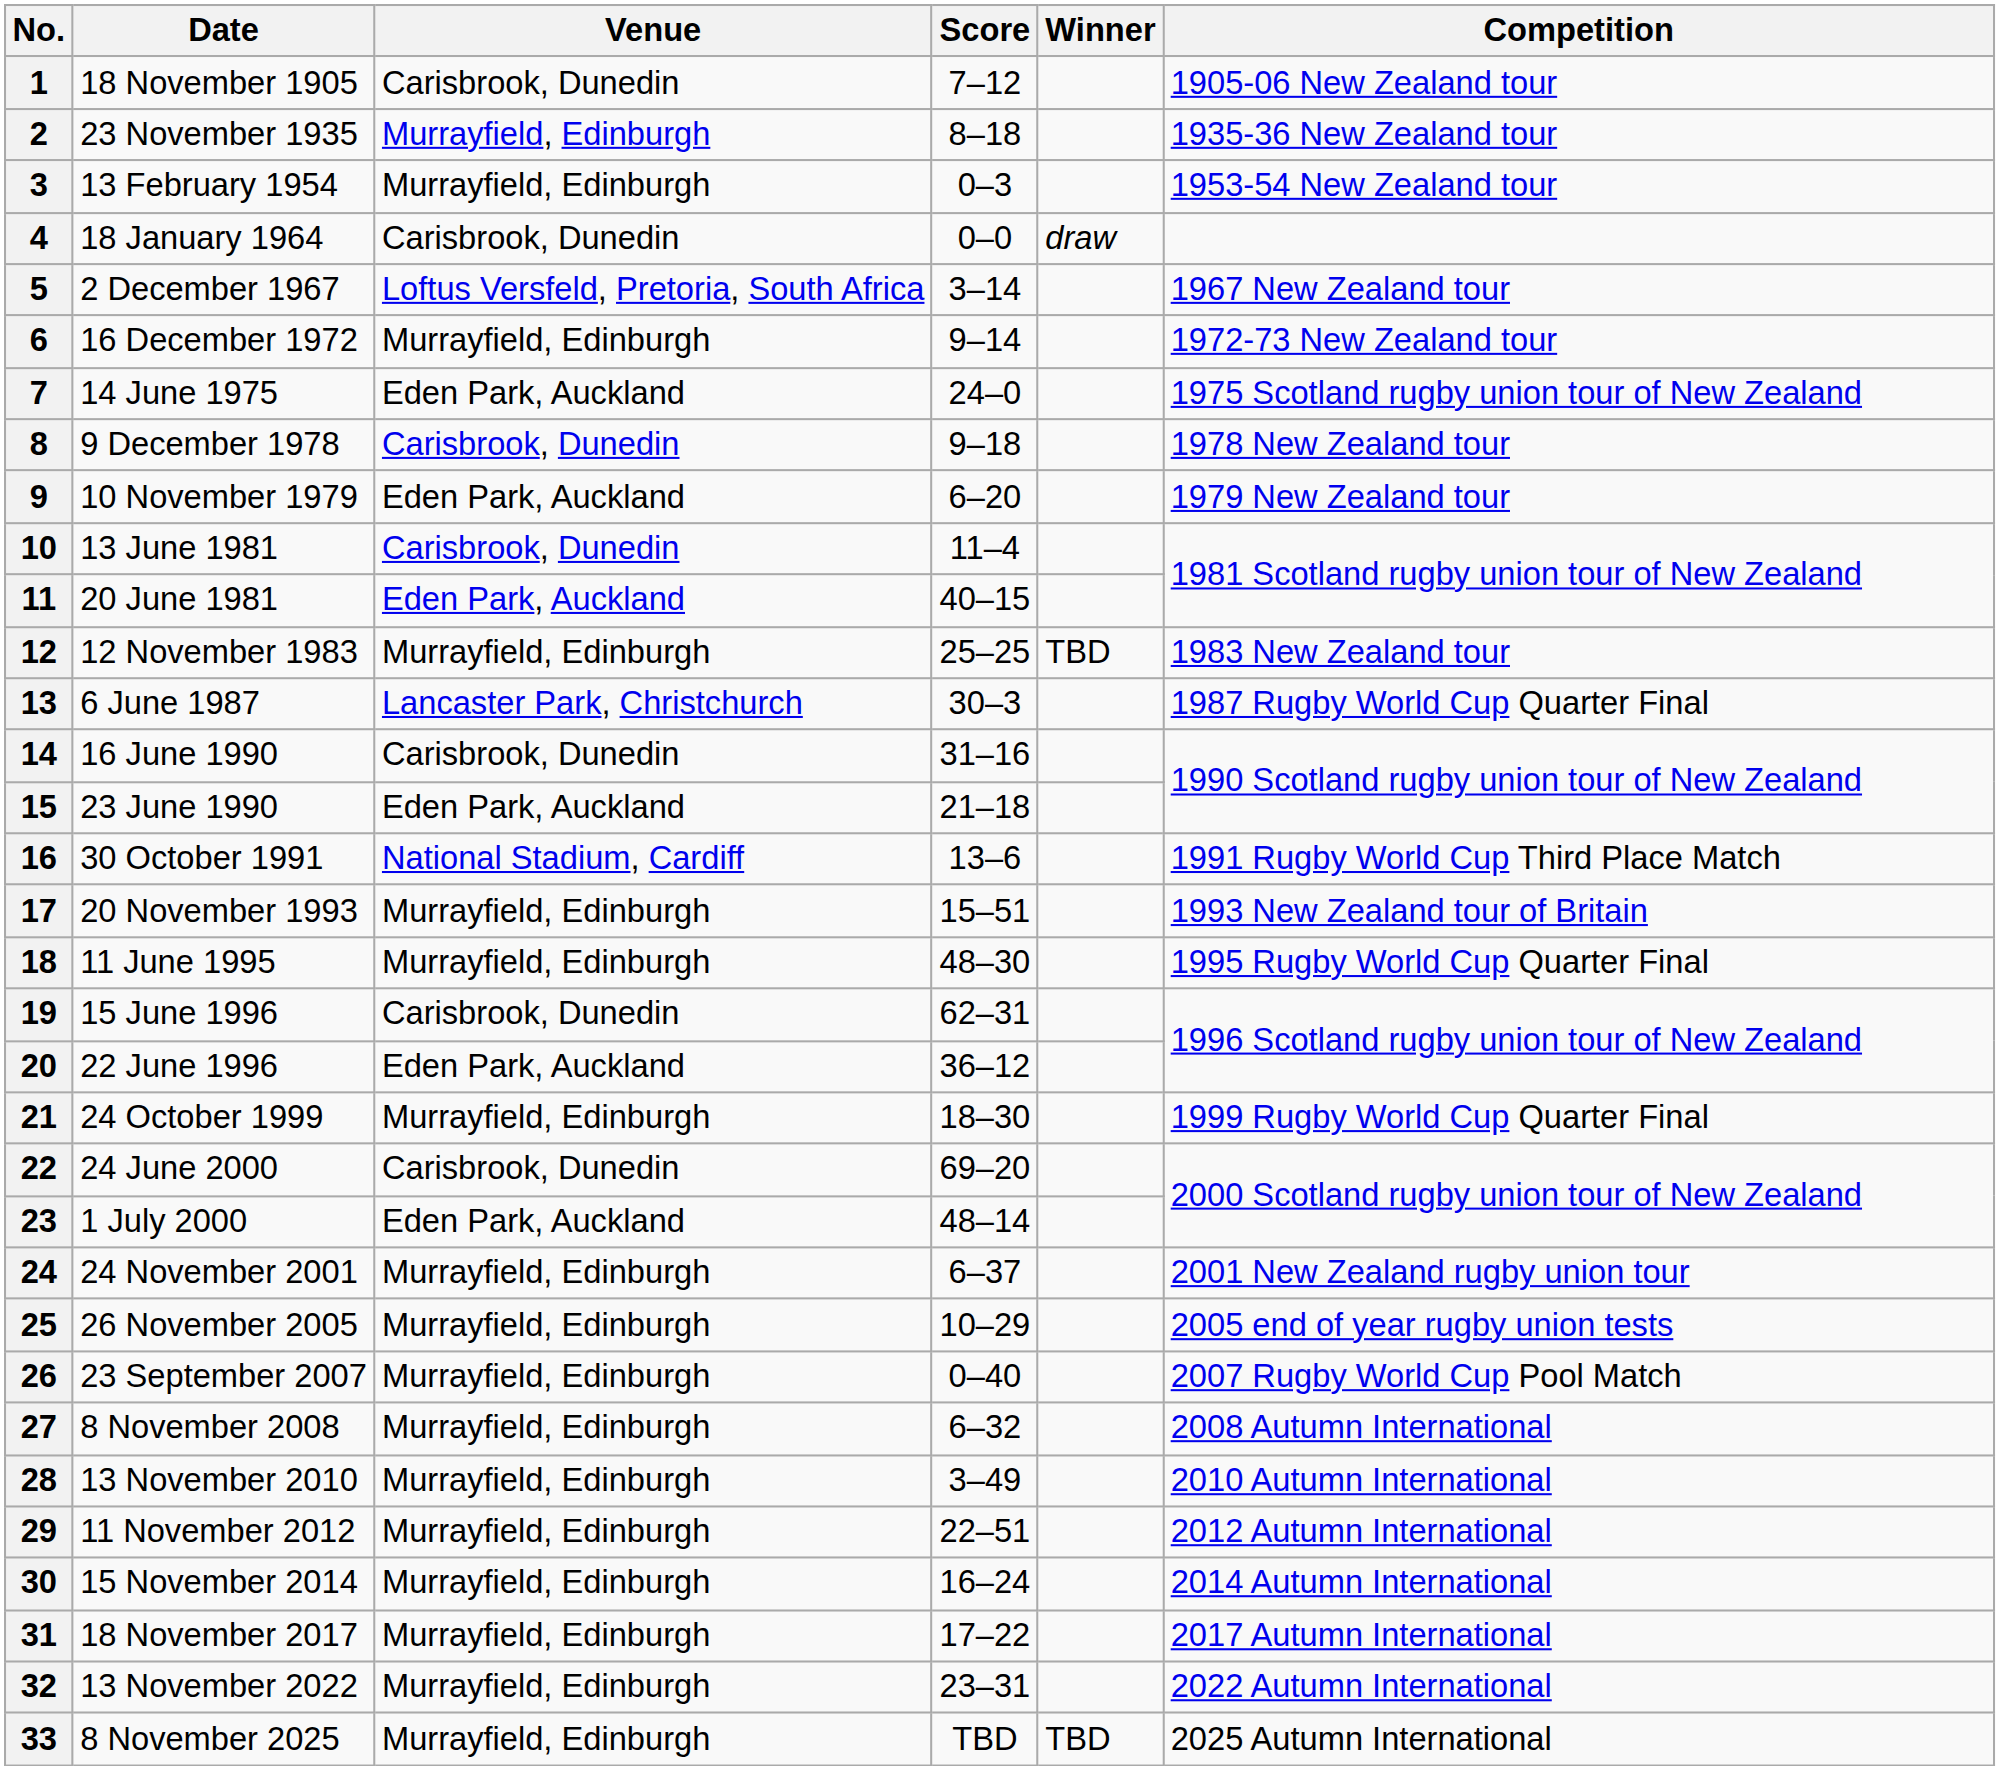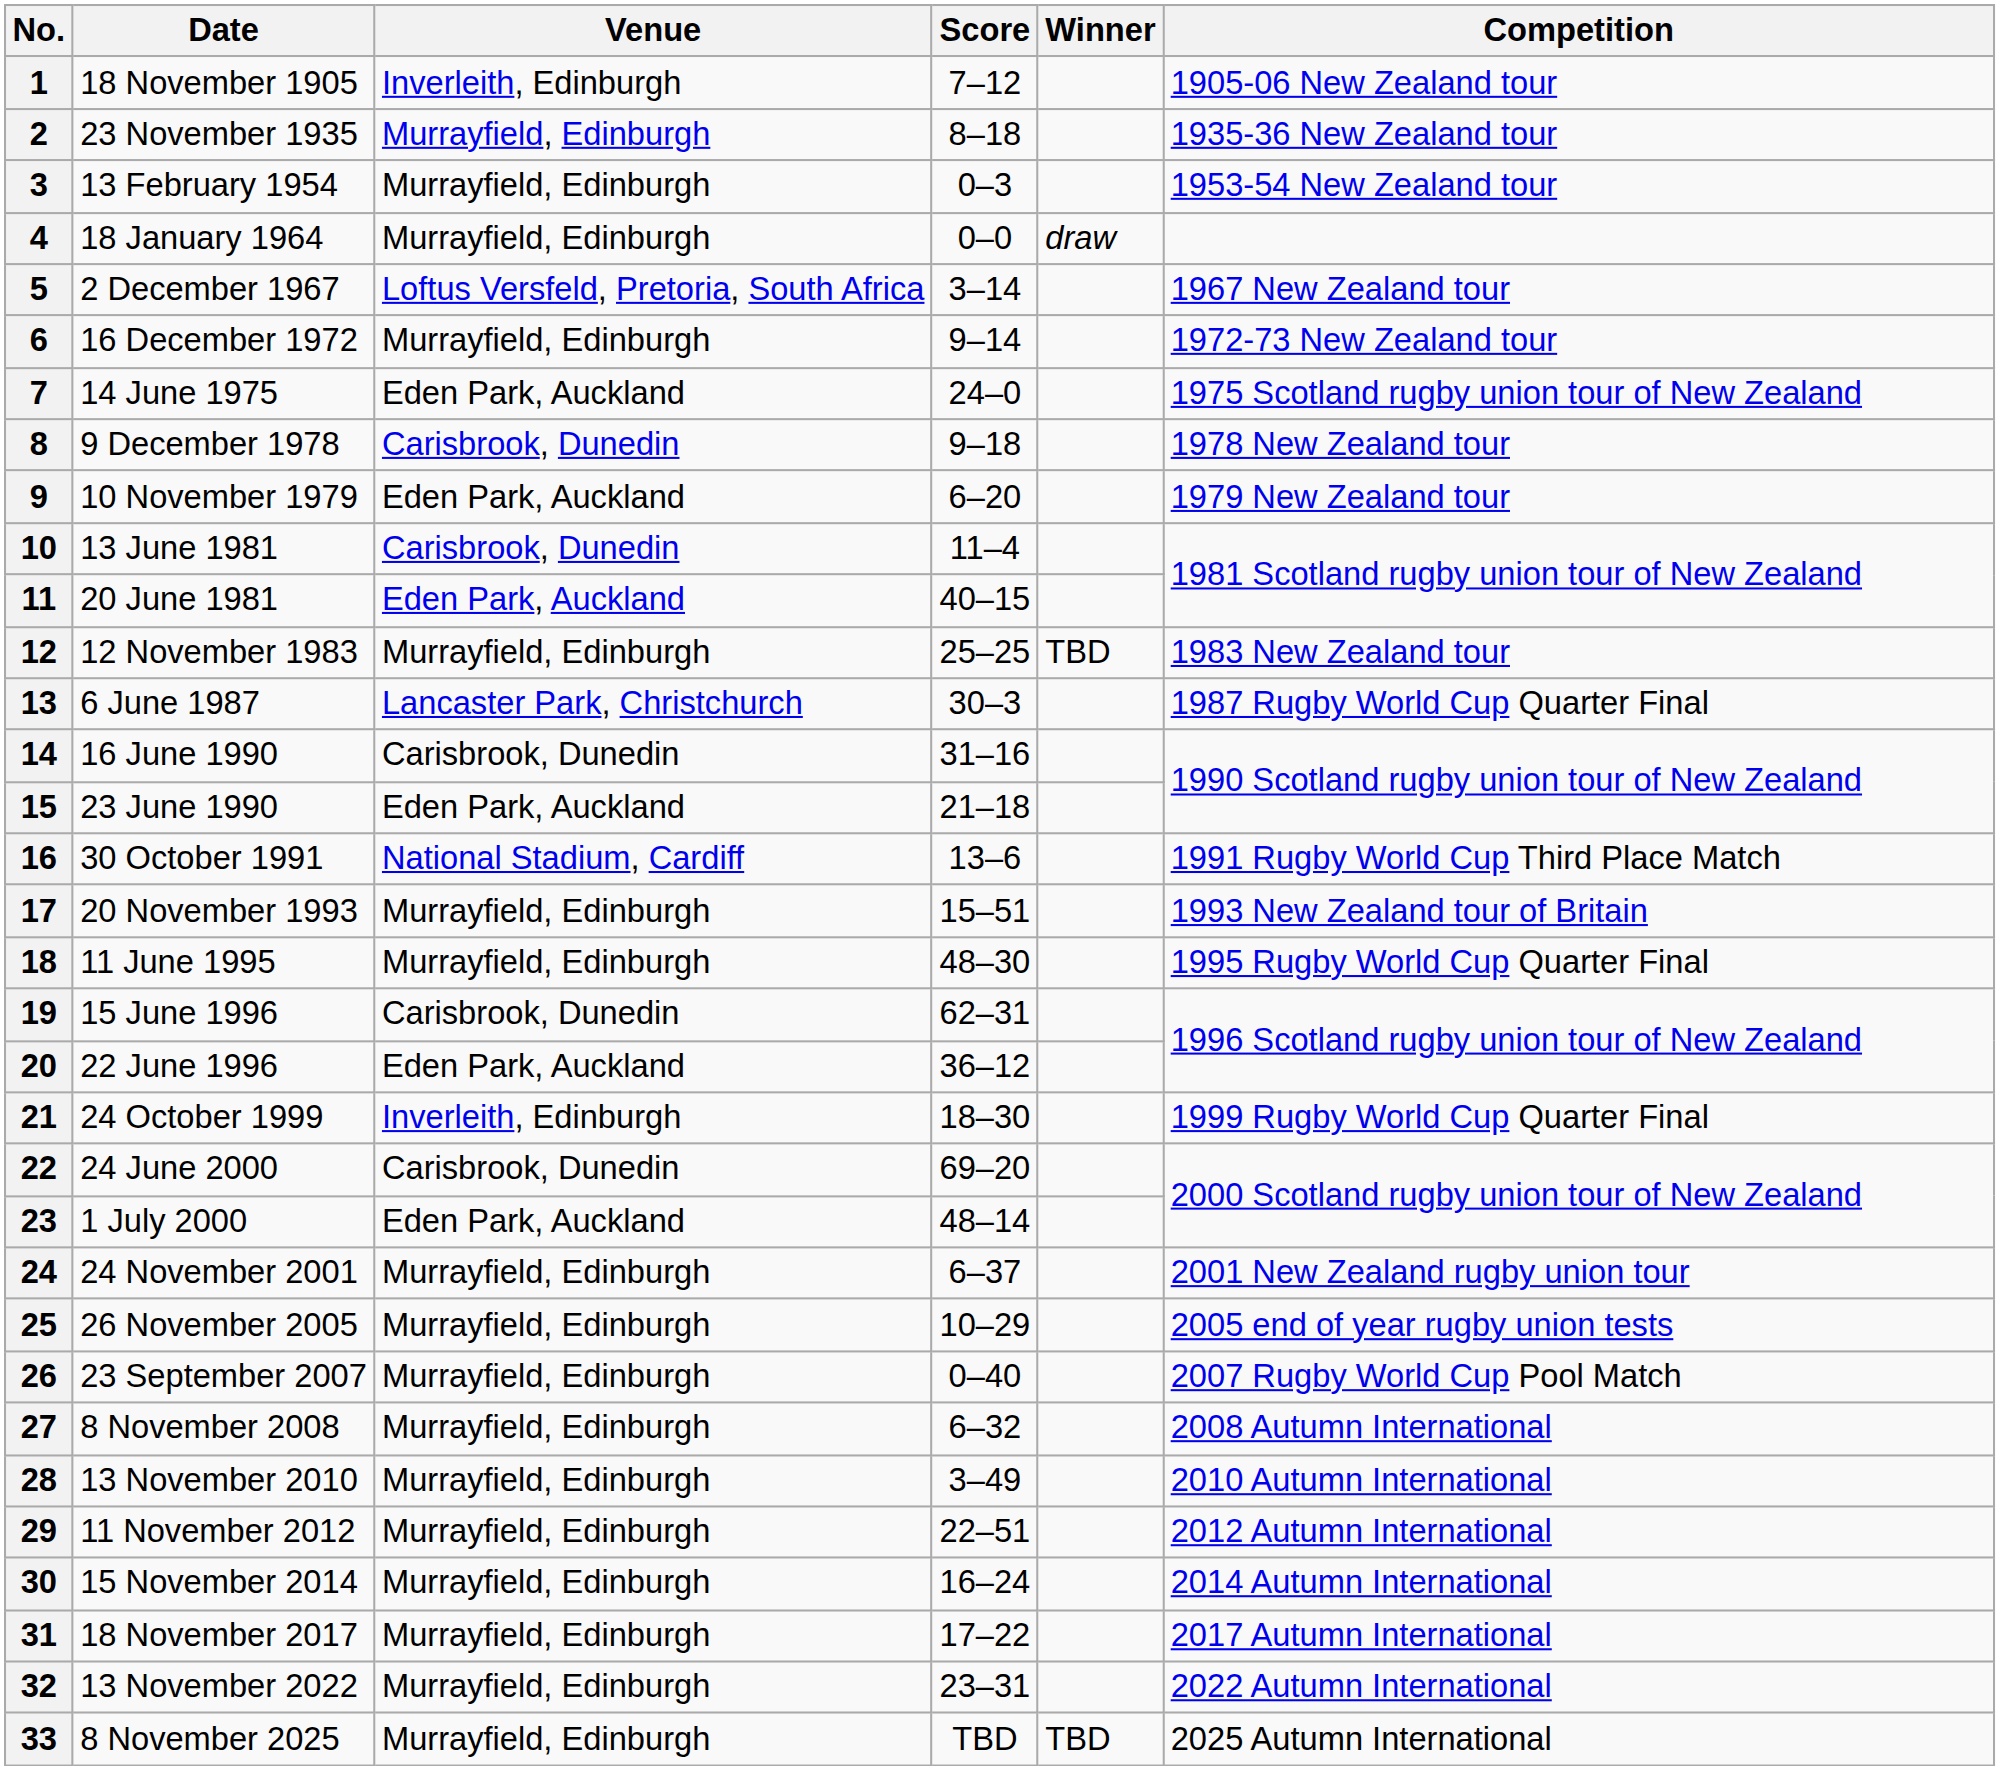1 | Venue: Carisbrook, Dunedin -> Inverleith, Edinburgh
4 | Venue: Carisbrook, Dunedin -> Murrayfield, Edinburgh
21 | Venue: Murrayfield, Edinburgh -> Inverleith, Edinburgh
